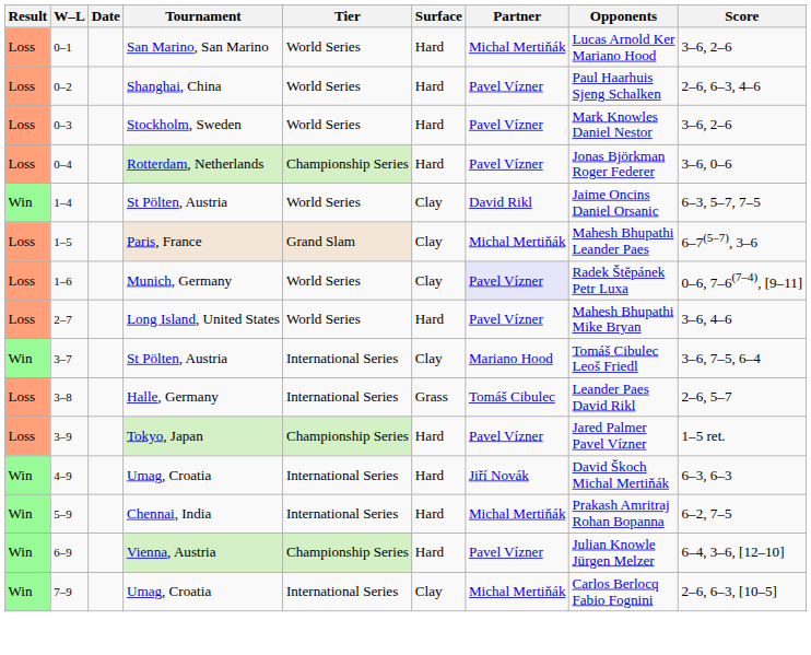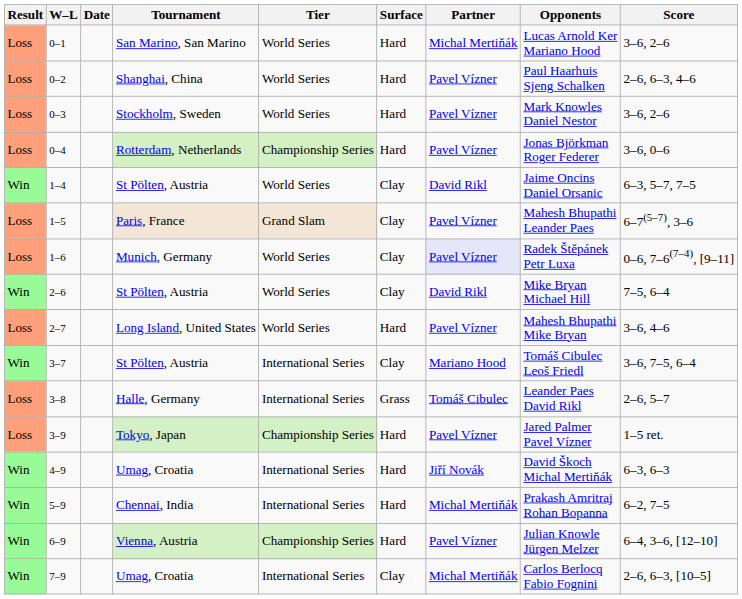1–5 | Partner: Michal Mertiňák -> Pavel Vízner
+ row: Win | 2–6 | St Pölten, Austria | World Series | Clay | David Rikl | Mike Bryan Michael Hill | 7–5, 6–4
